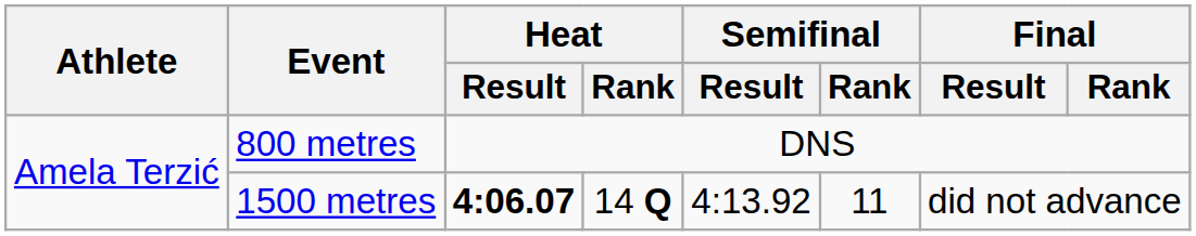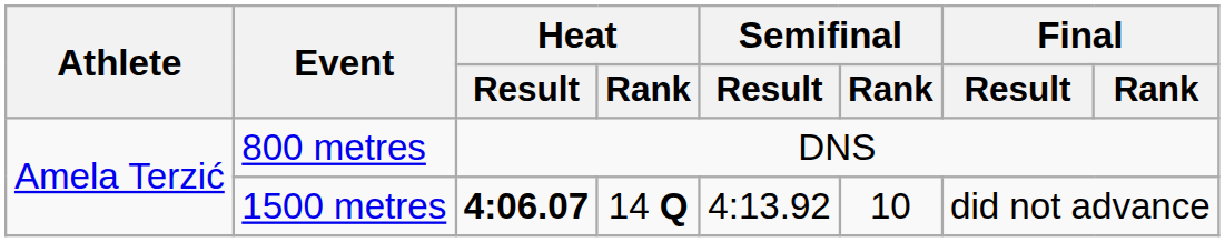1500 metres | Semifinal / Rank: 11 -> 10
